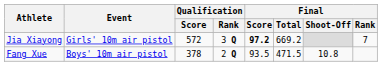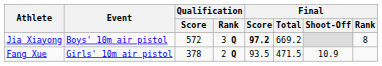Jia Xiayong | Event: Girls' 10m air pistol -> Boys' 10m air pistol
Jia Xiayong | Final / Rank: 7 -> 8
Fang Xue | Event: Boys' 10m air pistol -> Girls' 10m air pistol
Fang Xue | Final / Shoot-Off: 10.8 -> 10.9
